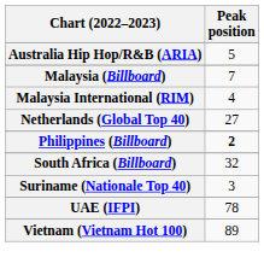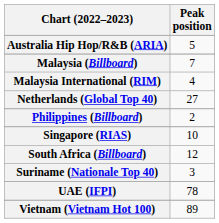Philippines (Billboard) | Peak position: bold -> normal
+ row: Singapore (RIAS) | 10
South Africa (Billboard) | Peak position: 32 -> 12
